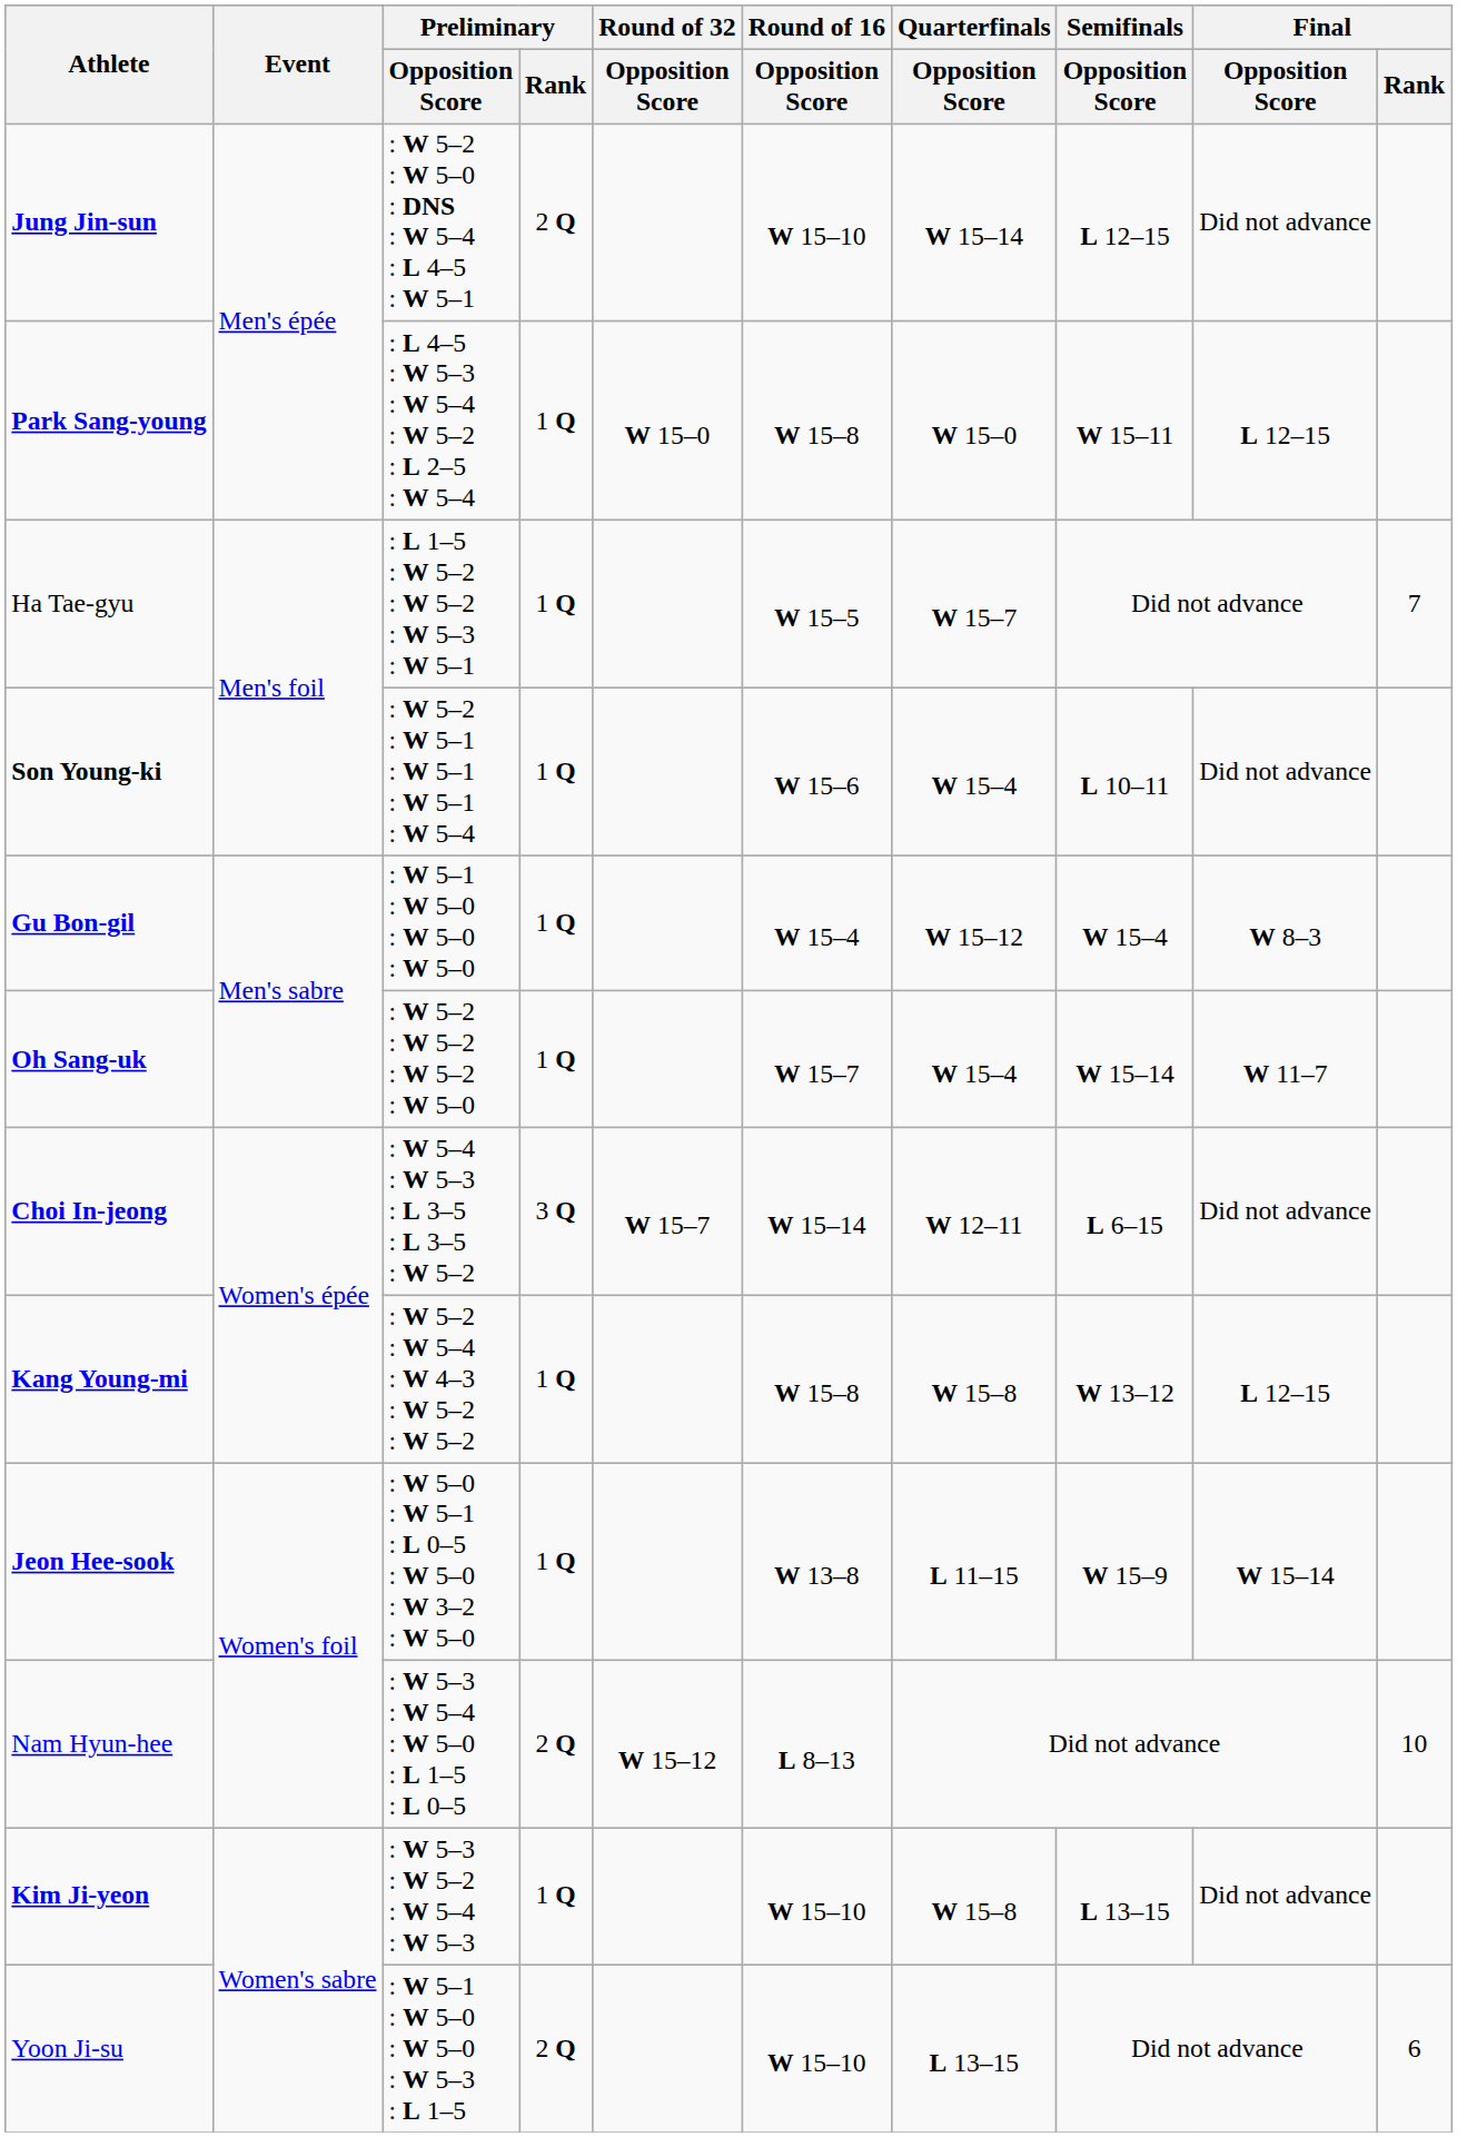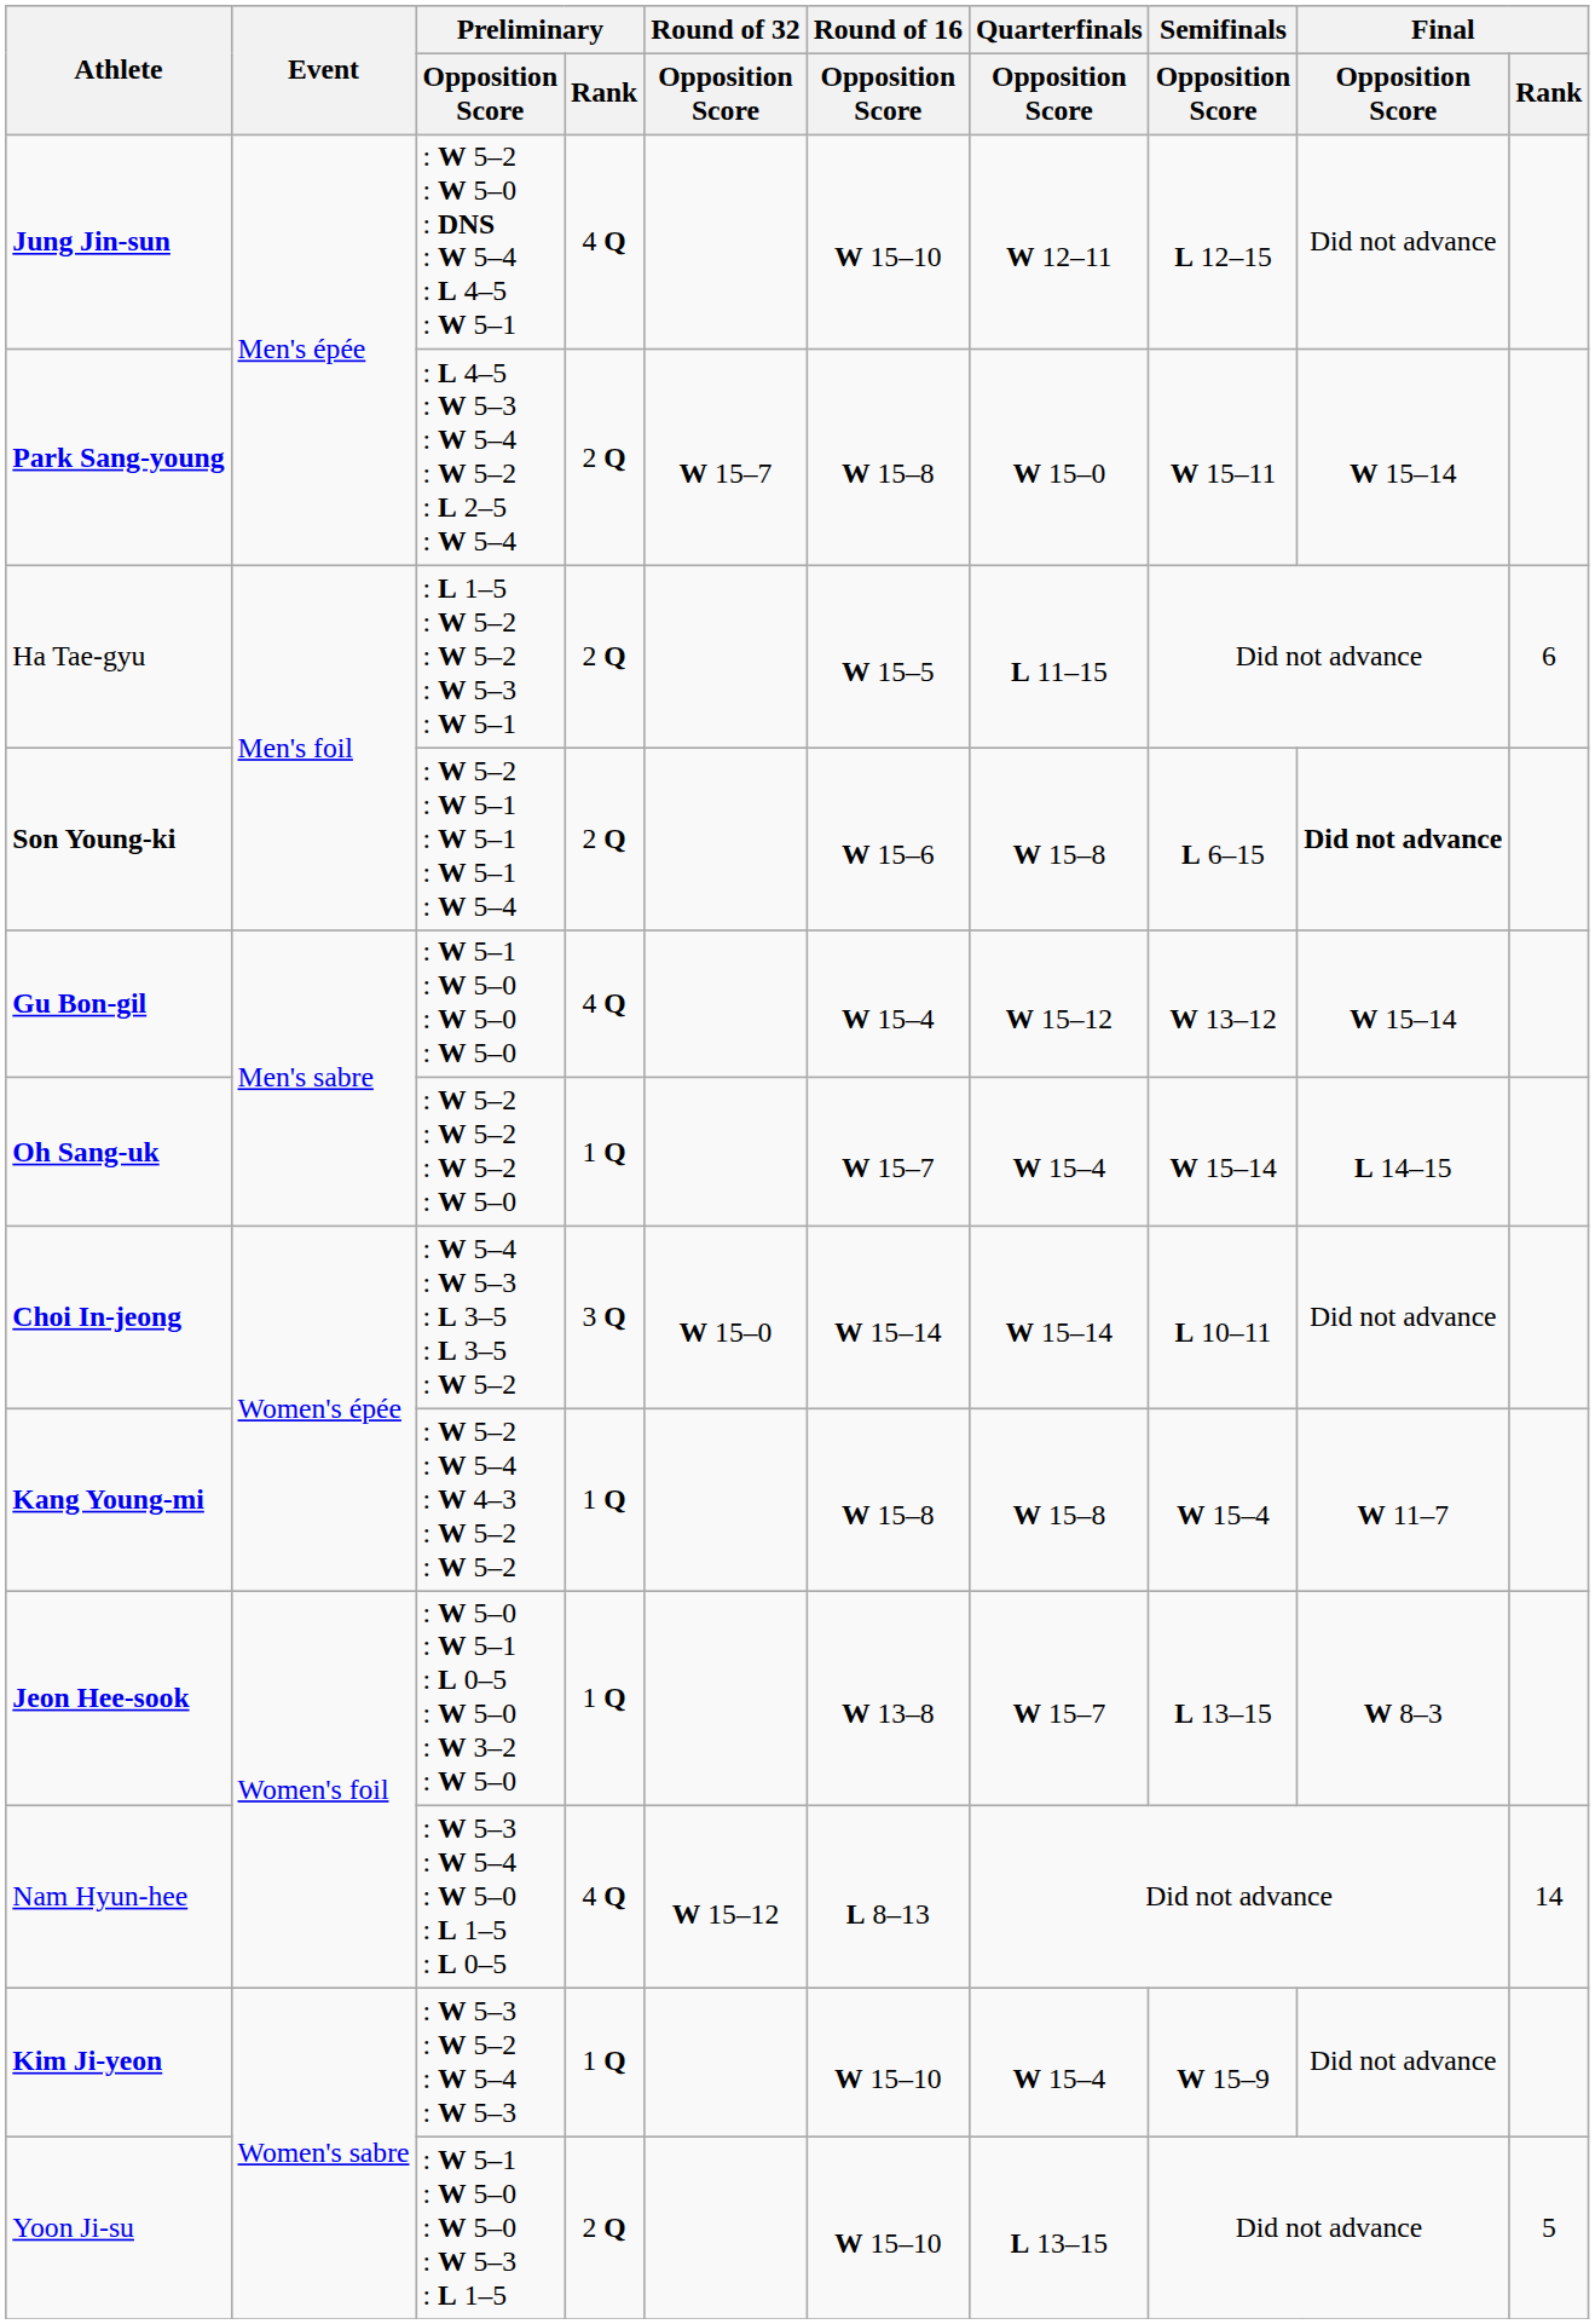Jung Jin-sun | Preliminary / Rank: 2 Q -> 4 Q
Jung Jin-sun | Quarterfinals / Opposition Score: W 15–14 -> W 12–11
Park Sang-young | Preliminary / Rank: 1 Q -> 2 Q
Park Sang-young | Round of 32 / Opposition Score: W 15–0 -> W 15–7
Park Sang-young | Final / Opposition Score: L 12–15 -> W 15–14
Ha Tae-gyu | Preliminary / Rank: 1 Q -> 2 Q
Ha Tae-gyu | Quarterfinals / Opposition Score: W 15–7 -> L 11–15
Ha Tae-gyu | Final / Rank: 7 -> 6
Son Young-ki | Preliminary / Rank: 1 Q -> 2 Q
Son Young-ki | Quarterfinals / Opposition Score: W 15–4 -> W 15–8
Son Young-ki | Semifinals / Opposition Score: L 10–11 -> L 6–15
Son Young-ki | Final / Opposition Score: normal -> bold
Gu Bon-gil | Preliminary / Rank: 1 Q -> 4 Q
Gu Bon-gil | Semifinals / Opposition Score: W 15–4 -> W 13–12
Gu Bon-gil | Final / Opposition Score: W 8–3 -> W 15–14
Oh Sang-uk | Final / Opposition Score: W 11–7 -> L 14–15
Choi In-jeong | Round of 32 / Opposition Score: W 15–7 -> W 15–0
Choi In-jeong | Quarterfinals / Opposition Score: W 12–11 -> W 15–14
Choi In-jeong | Semifinals / Opposition Score: L 6–15 -> L 10–11
Kang Young-mi | Semifinals / Opposition Score: W 13–12 -> W 15–4
Kang Young-mi | Final / Opposition Score: L 12–15 -> W 11–7
Jeon Hee-sook | Quarterfinals / Opposition Score: L 11–15 -> W 15–7
Jeon Hee-sook | Semifinals / Opposition Score: W 15–9 -> L 13–15
Jeon Hee-sook | Final / Opposition Score: W 15–14 -> W 8–3
Nam Hyun-hee | Preliminary / Rank: 2 Q -> 4 Q
Nam Hyun-hee | Final / Rank: 10 -> 14
Kim Ji-yeon | Quarterfinals / Opposition Score: W 15–8 -> W 15–4
Kim Ji-yeon | Semifinals / Opposition Score: L 13–15 -> W 15–9
Yoon Ji-su | Final / Rank: 6 -> 5
